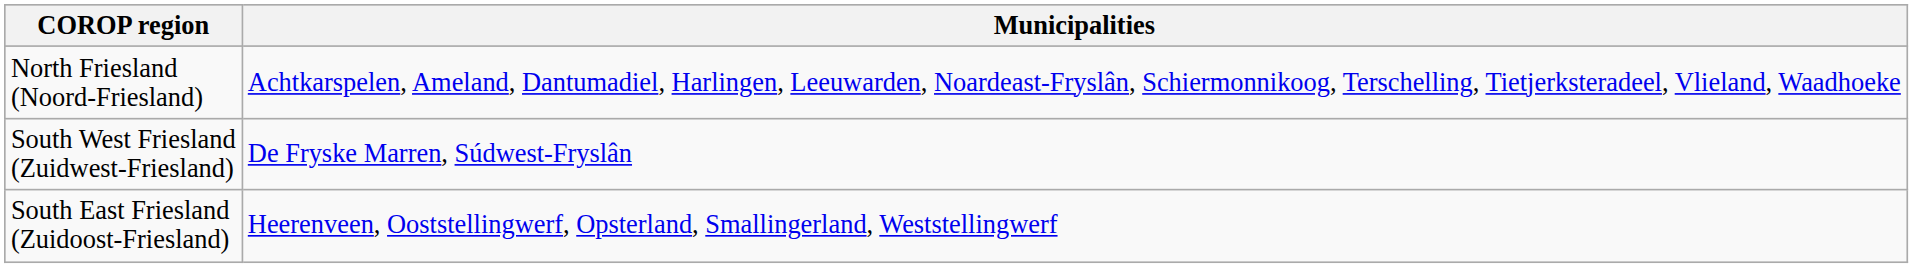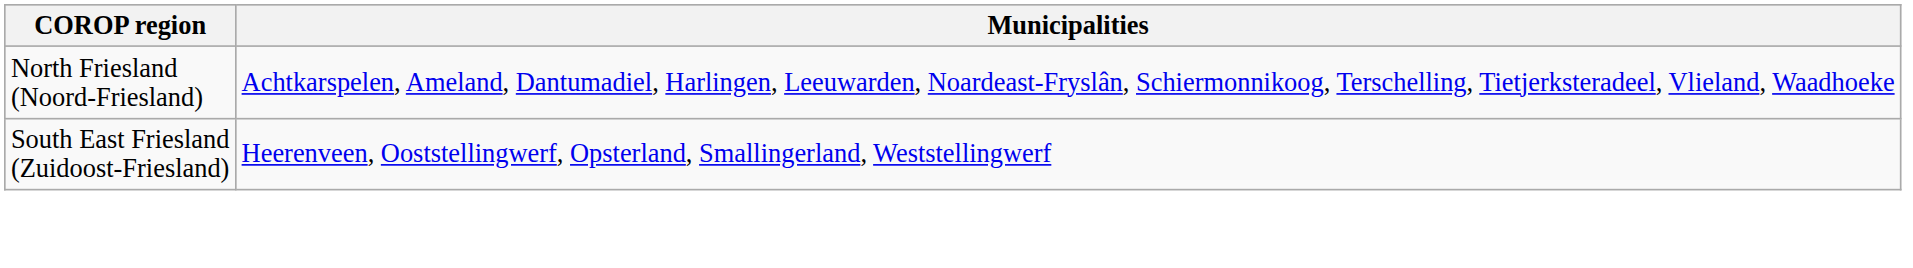- row: South West Friesland (Zuidwest-Friesland) | De Fryske Marren, Súdwest-Fryslân
